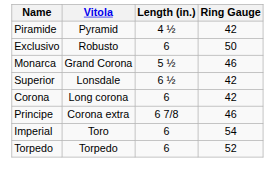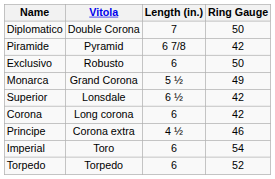+ row: Diplomatico | Double Corona | 7 | 50
Piramide | Length (in.): 4 ½ -> 6 7/8
Monarca | Ring Gauge: 46 -> 49
Principe | Length (in.): 6 7/8 -> 4 ½
